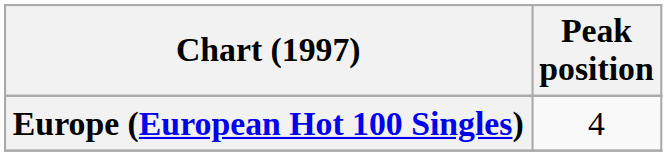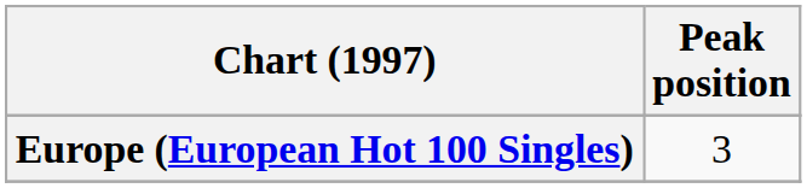Europe (European Hot 100 Singles) | Peak position: 4 -> 3
